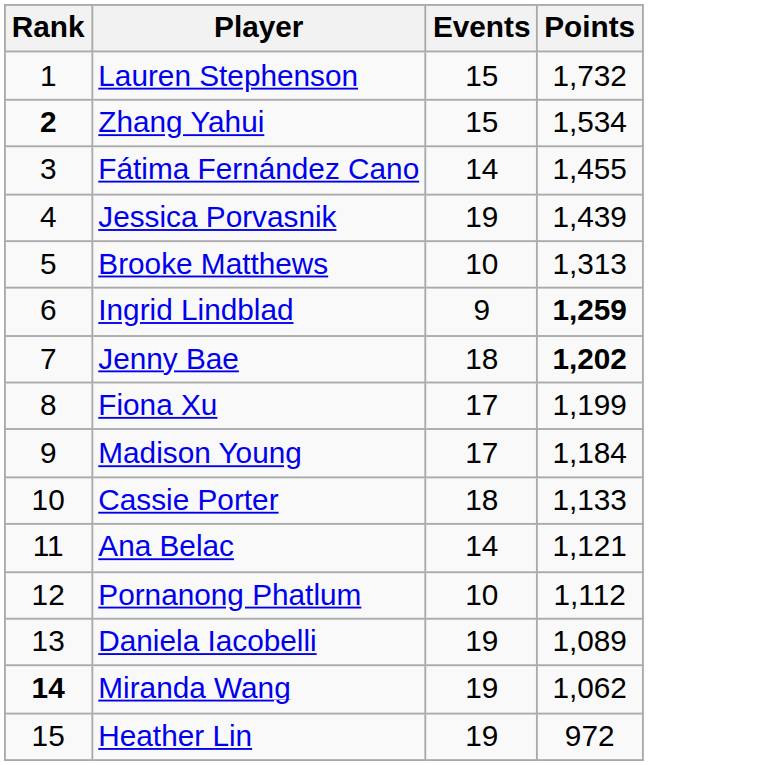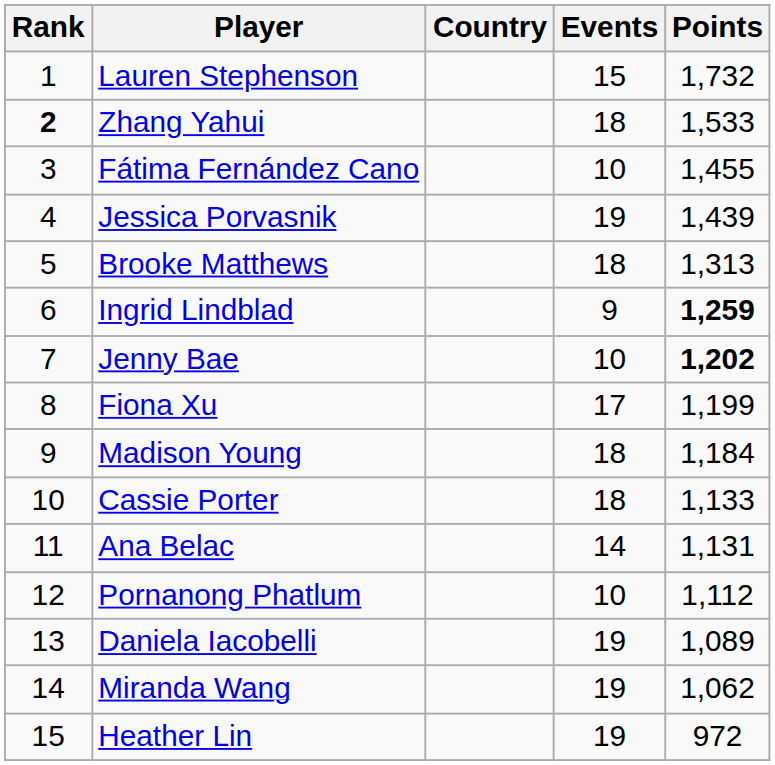+ column: Country
Zhang Yahui | Events: 15 -> 18
Zhang Yahui | Points: 1,534 -> 1,533
Fátima Fernández Cano | Events: 14 -> 10
Brooke Matthews | Events: 10 -> 18
Jenny Bae | Events: 18 -> 10
Madison Young | Events: 17 -> 18
Ana Belac | Points: 1,121 -> 1,131
Miranda Wang | Rank: bold -> normal
